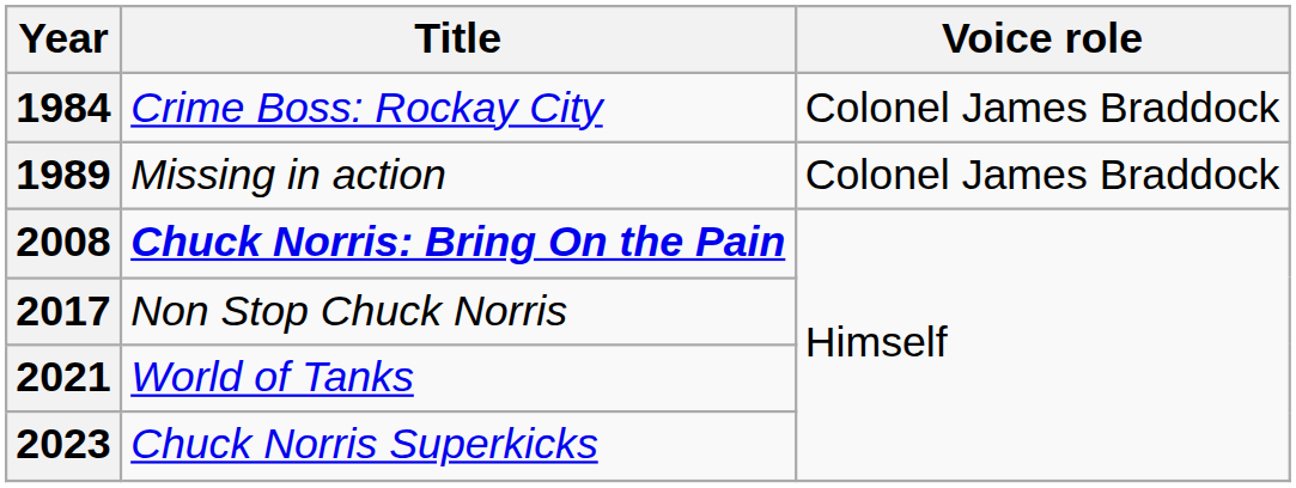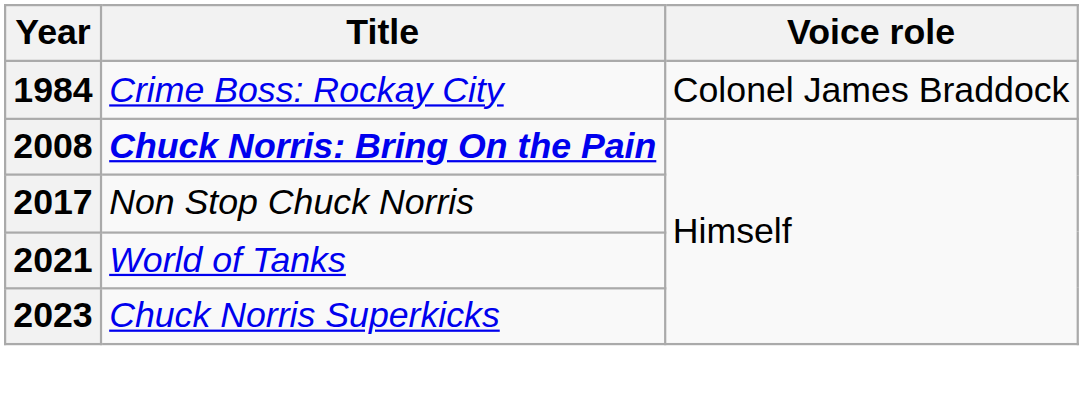- row: 1989 | Missing in action | Colonel James Braddock
